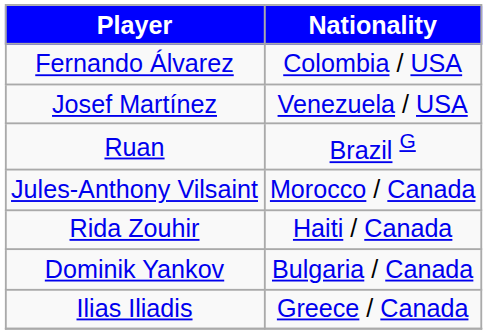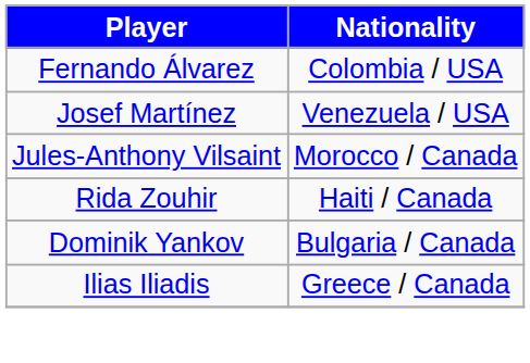- row: Ruan | Brazil G
